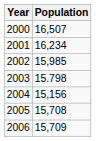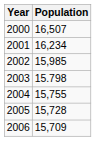2004 | Population: 15,156 -> 15,755
2005 | Population: 15,708 -> 15,728
